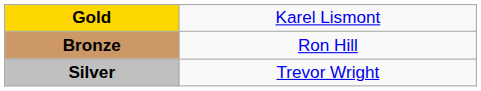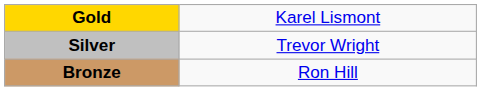rows swapped: Silver <-> Bronze
